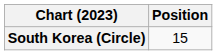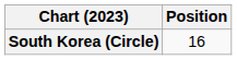South Korea (Circle) | Position: 15 -> 16
